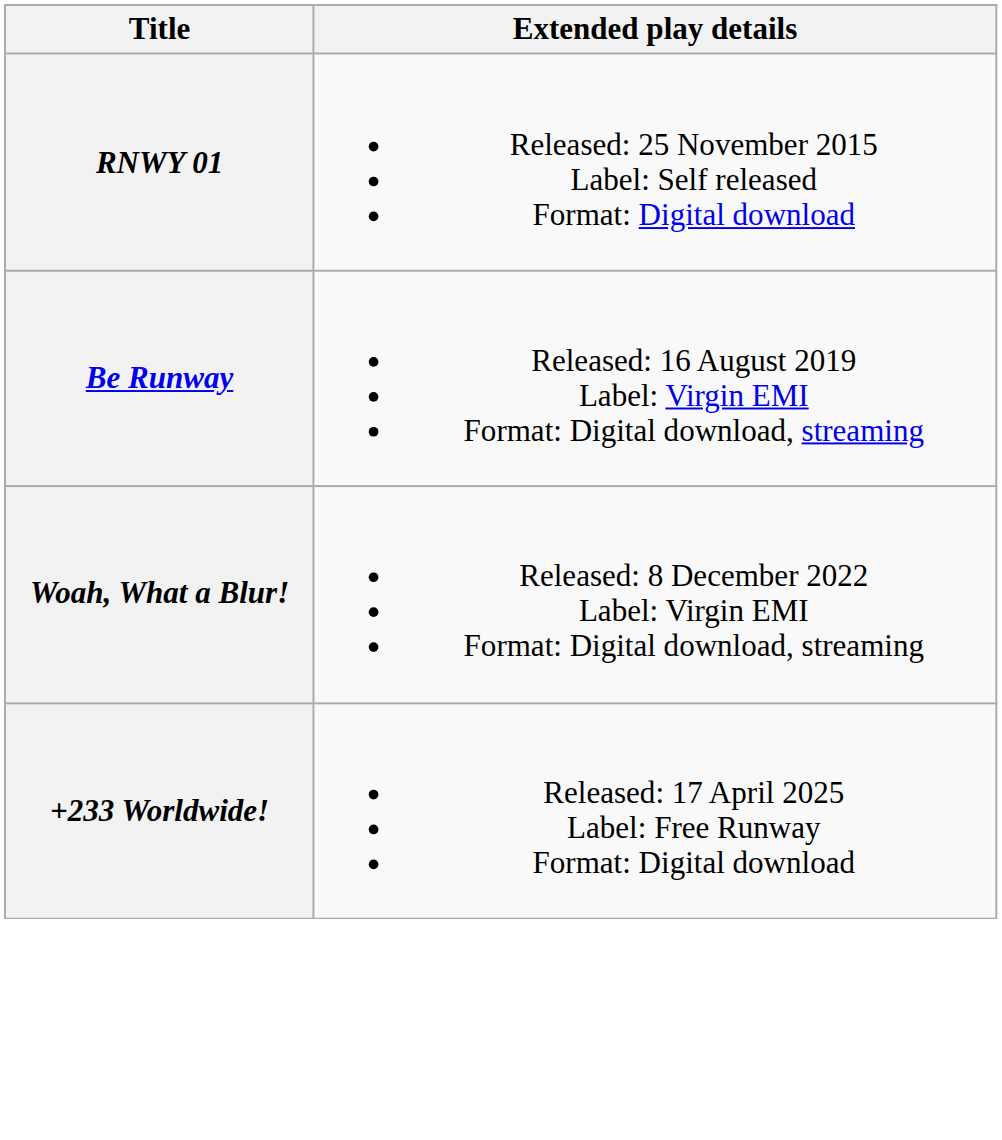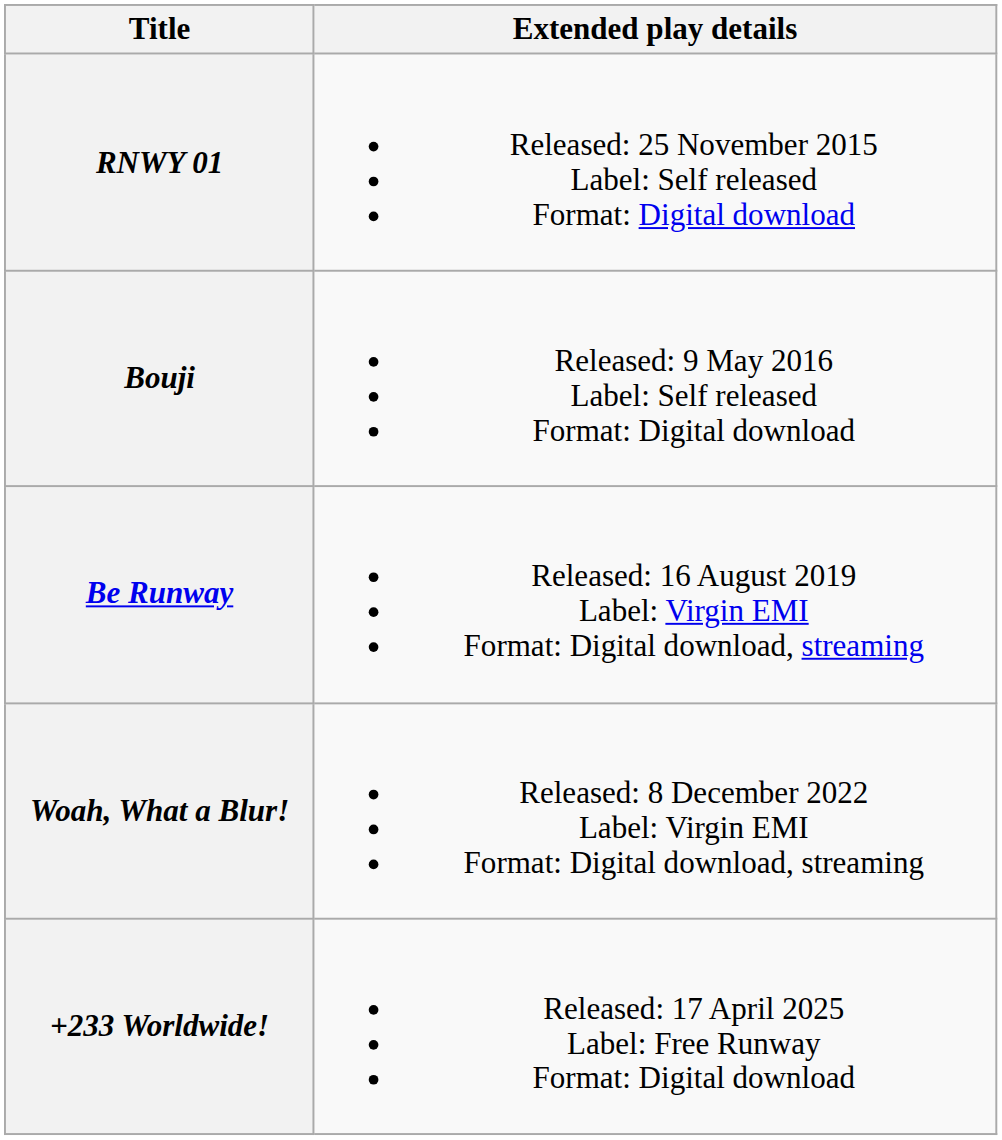+ row: Bouji | Released: 9 May 2016 Label: Self released Format: Digital download
